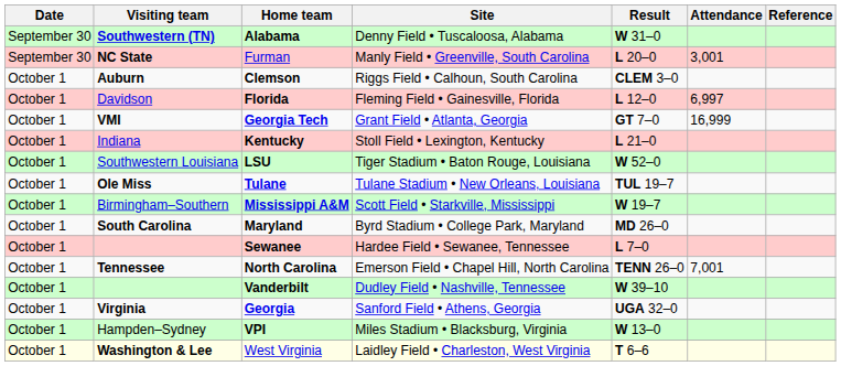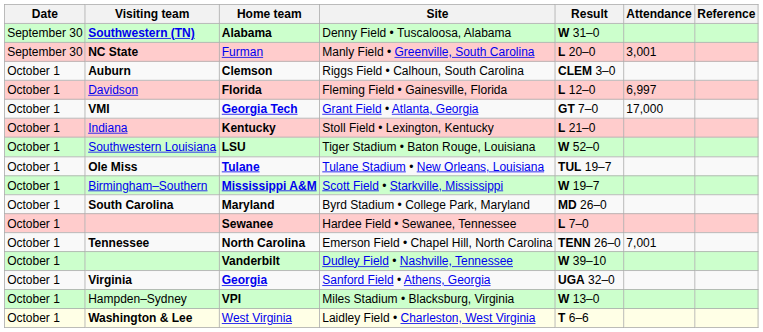Georgia Tech | Attendance: 16,999 -> 17,000
